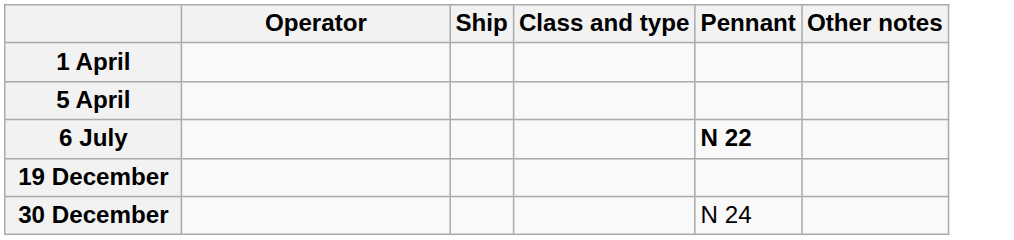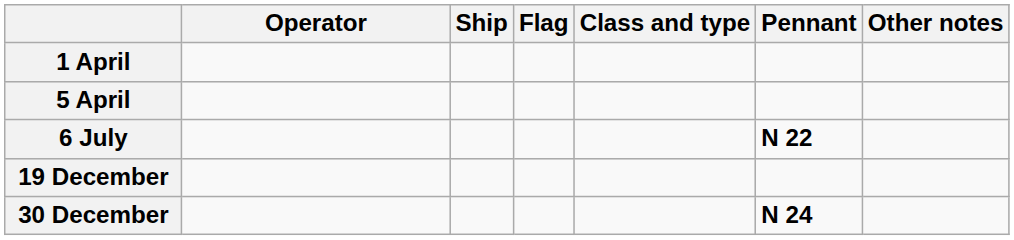+ column: Flag
30 December | Pennant: normal -> bold
